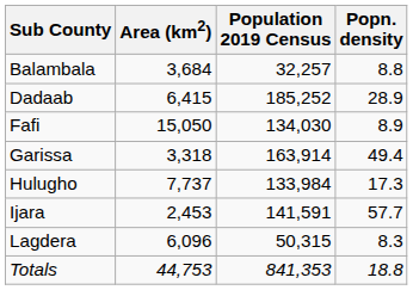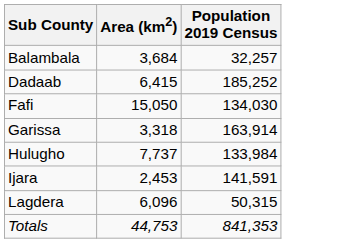- column: Popn. density | 8.8 | 28.9 | 8.9 | 49.4 | 17.3 | 57.7 | 8.3 | 18.8
